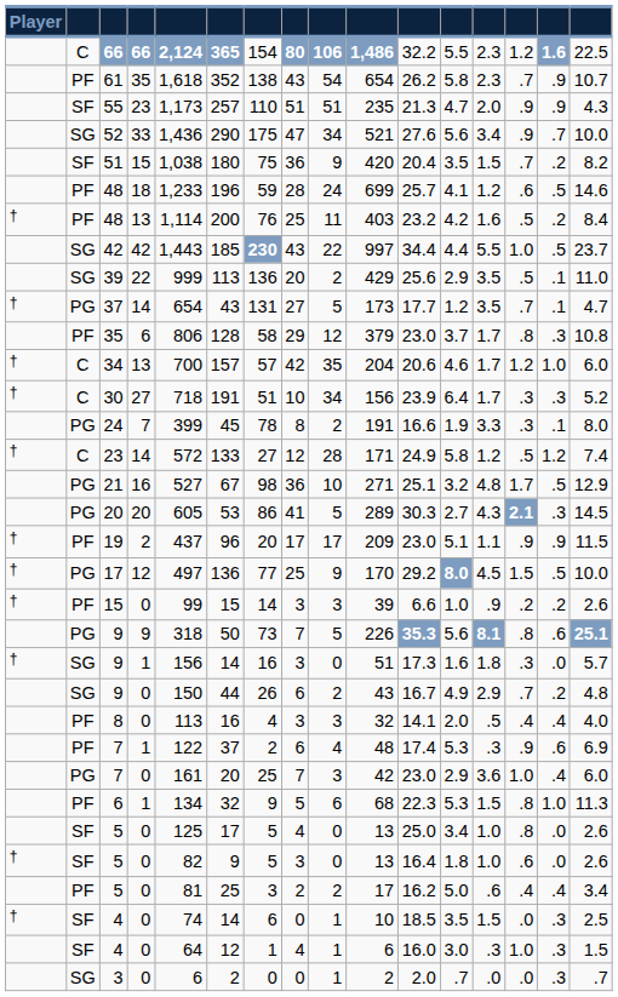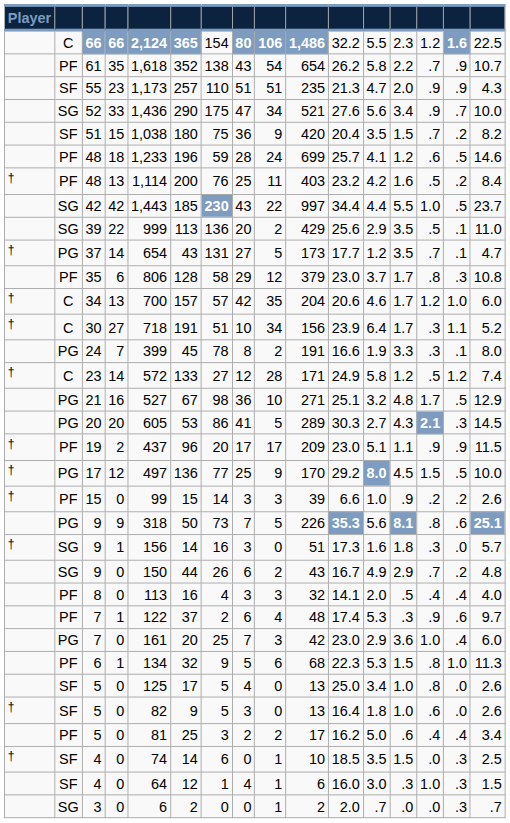61 | column 13: 2.3 -> 2.2
30 | column 15: .3 -> 1.1
7 / 1 | column 16: 6.9 -> 9.7
